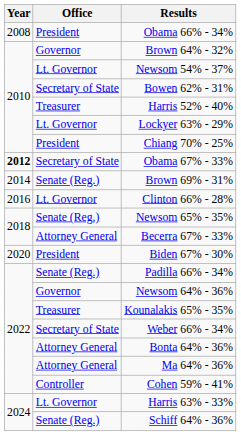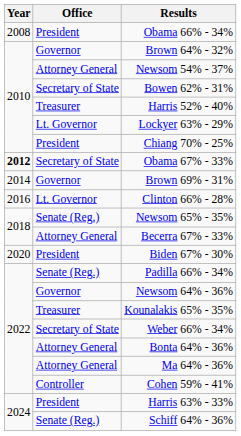Newsom 54% - 37% | Office: Lt. Governor -> Attorney General
Brown 69% - 31% | Office: Senate (Reg.) -> Governor
Harris 63% - 33% | Office: Lt. Governor -> President
